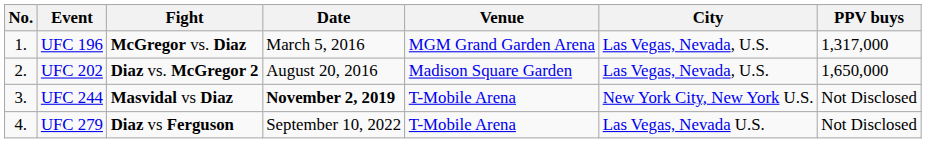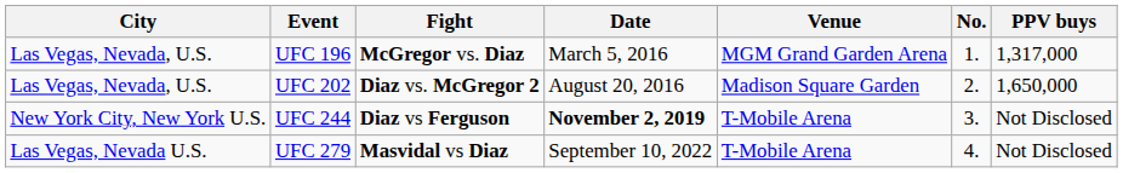columns swapped: No. <-> City
UFC 244 | Fight: Masvidal vs Diaz -> Diaz vs Ferguson
UFC 279 | Fight: Diaz vs Ferguson -> Masvidal vs Diaz
